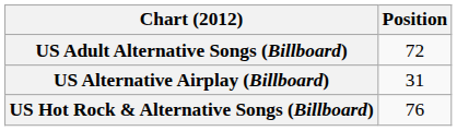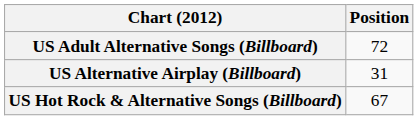US Hot Rock & Alternative Songs (Billboard) | Position: 76 -> 67
